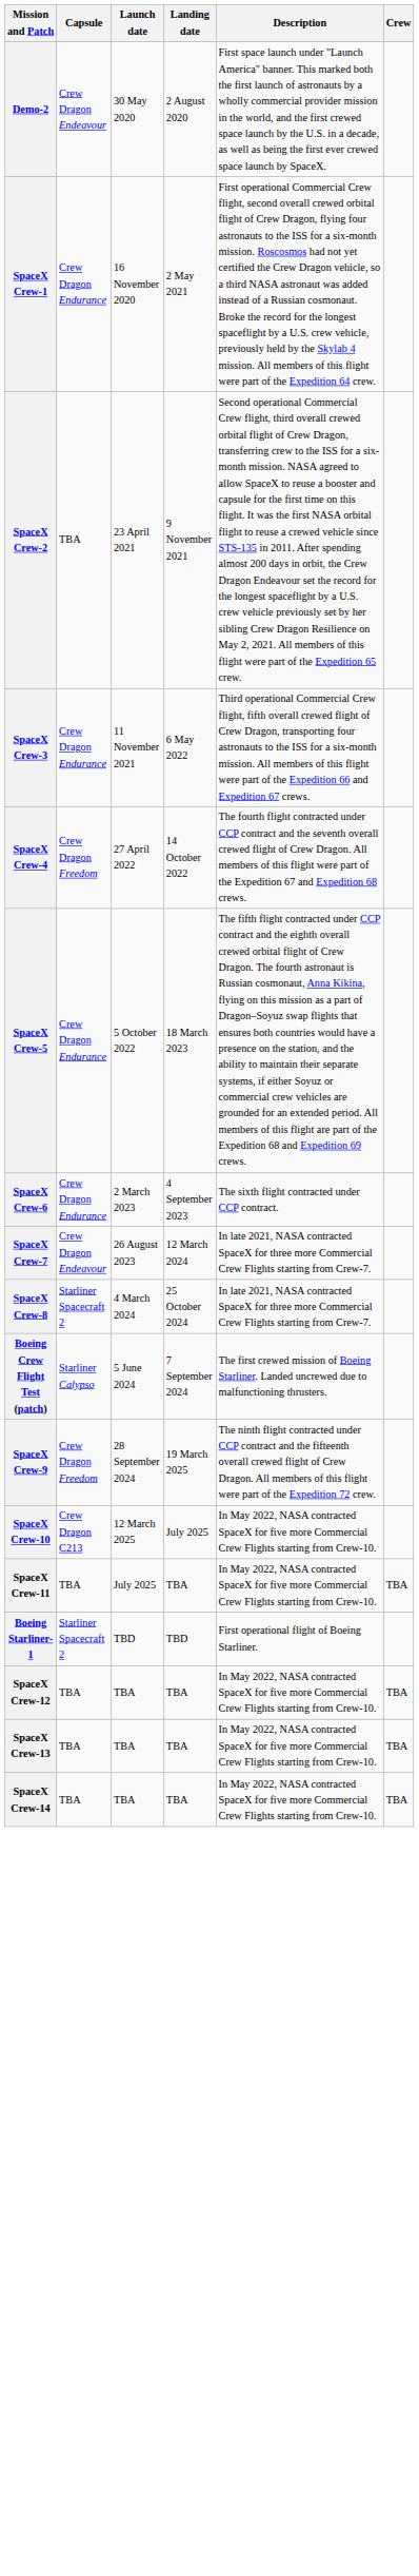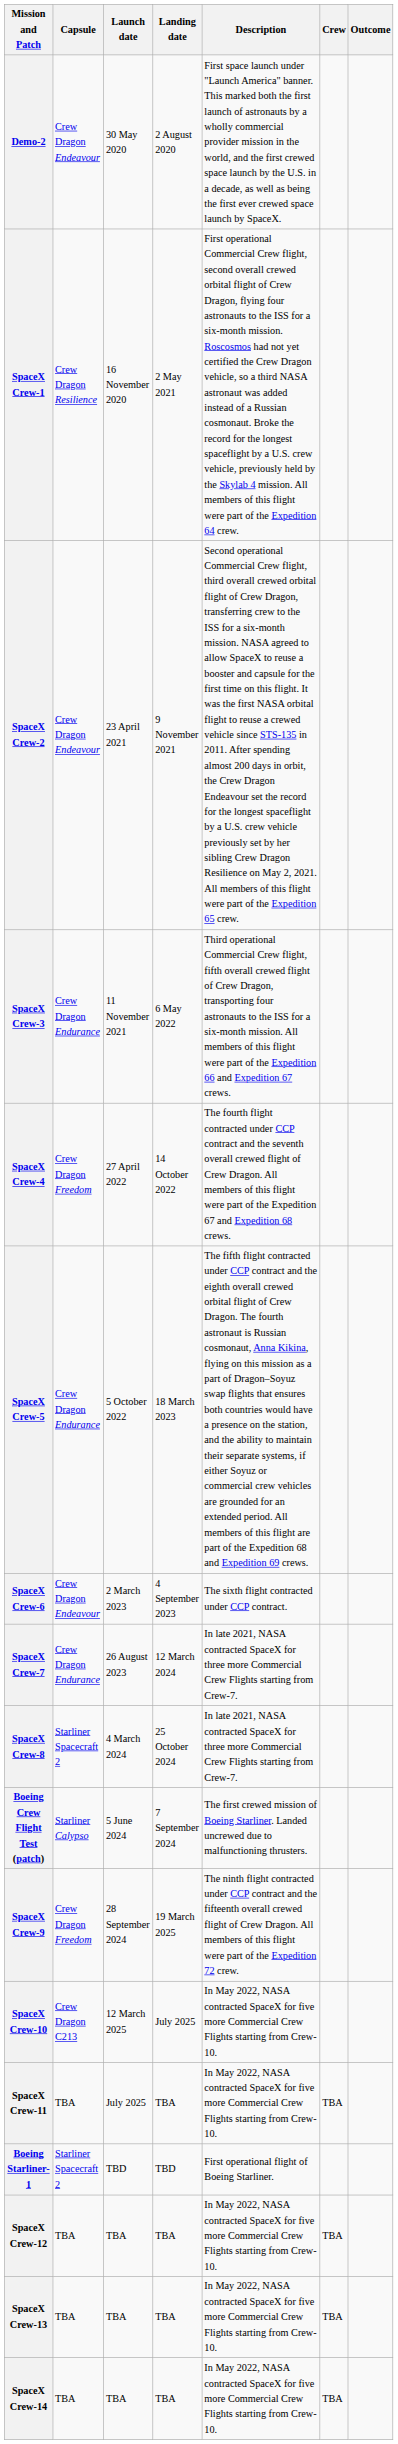+ column: Outcome
SpaceX Crew-1 | Capsule: Crew Dragon Endurance -> Crew Dragon Resilience
SpaceX Crew-2 | Capsule: TBA -> Crew Dragon Endeavour
SpaceX Crew-6 | Capsule: Crew Dragon Endurance -> Crew Dragon Endeavour
SpaceX Crew-7 | Capsule: Crew Dragon Endeavour -> Crew Dragon Endurance
